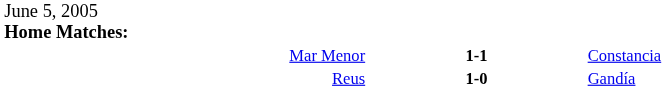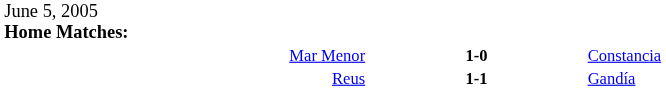Mar Menor | column 2: 1-1 -> 1-0
Reus | column 2: 1-0 -> 1-1
